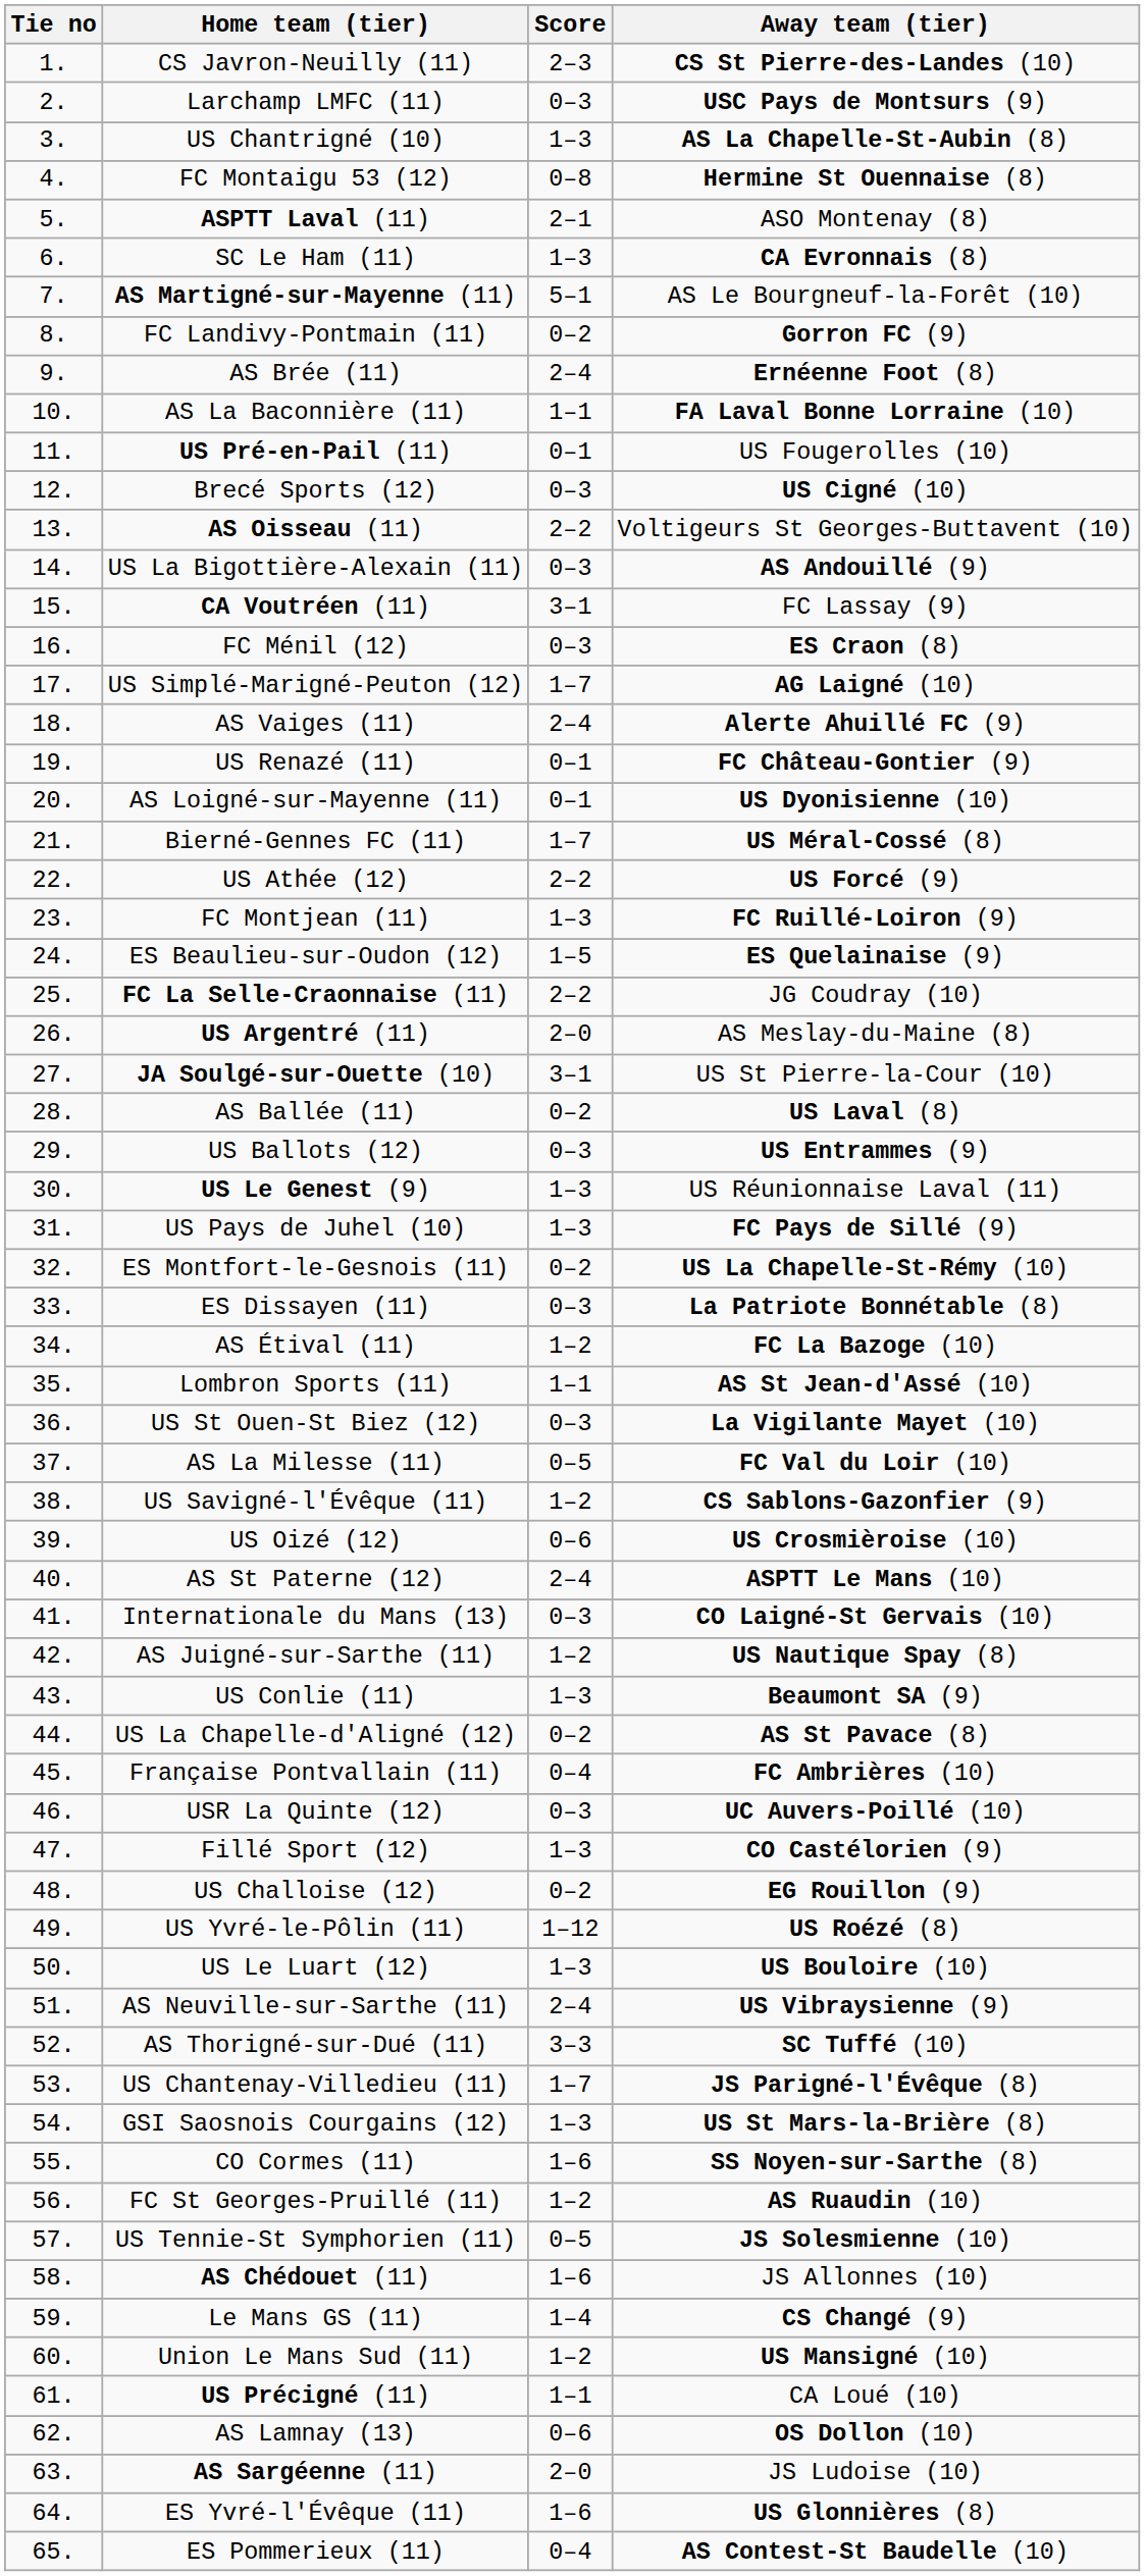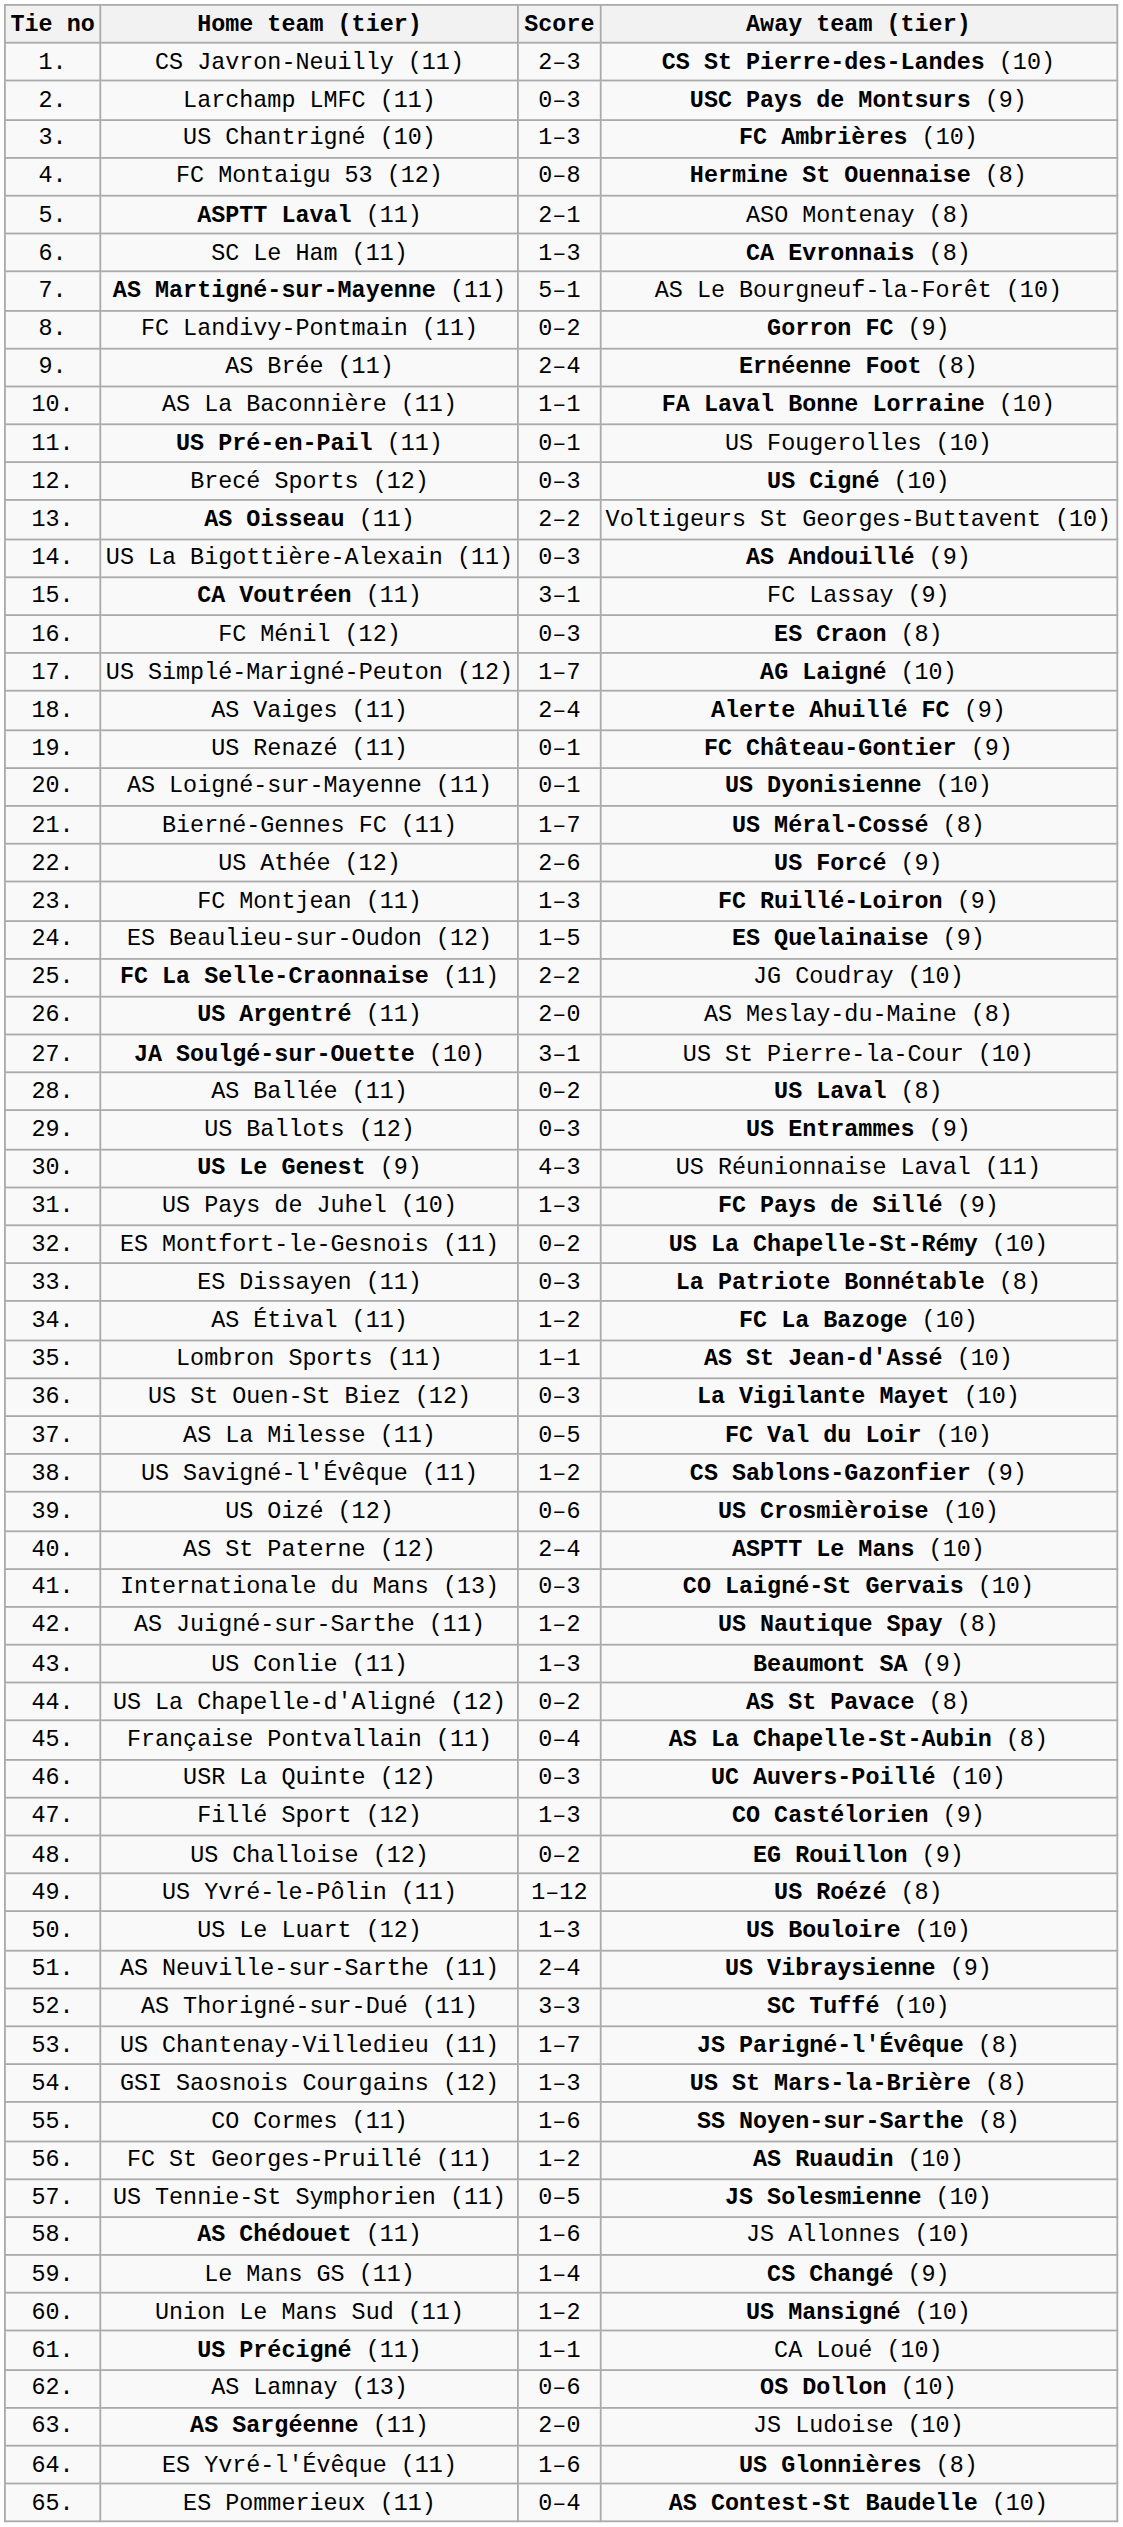US Chantrigné (10) | Away team (tier): AS La Chapelle-St-Aubin (8) -> FC Ambrières (10)
US Athée (12) | Score: 2–2 -> 2–6
US Le Genest (9) | Score: 1–3 -> 4–3
Française Pontvallain (11) | Away team (tier): FC Ambrières (10) -> AS La Chapelle-St-Aubin (8)
